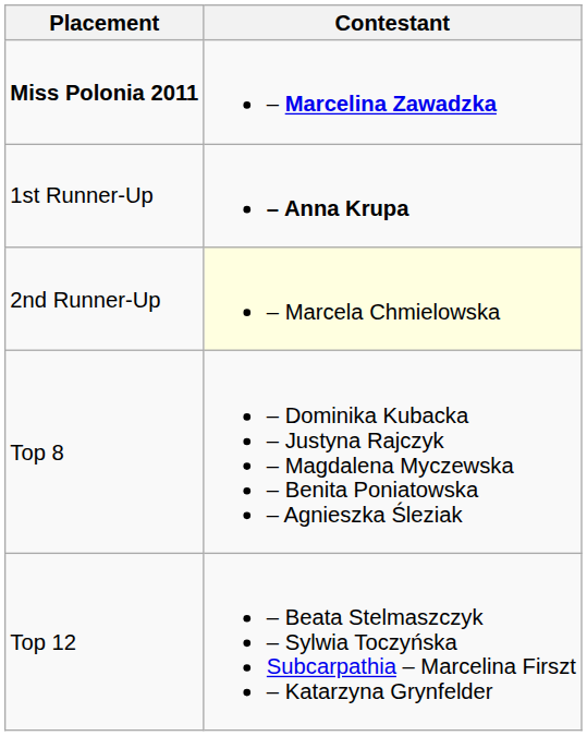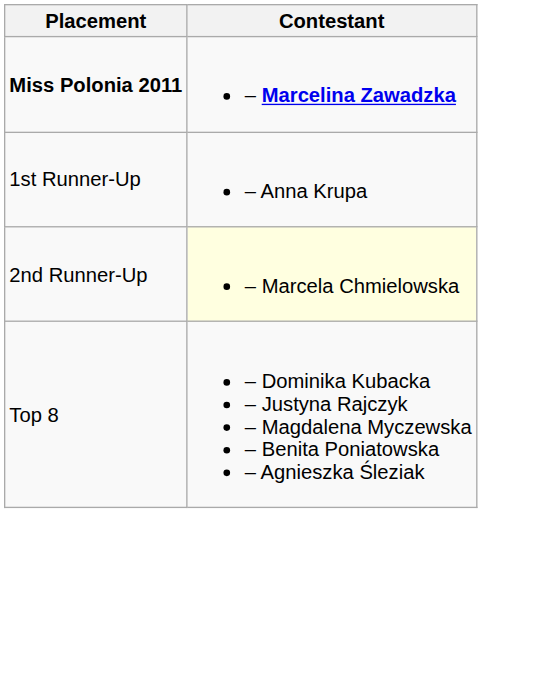1st Runner-Up | Contestant: bold -> normal
- row: Top 12 | – Beata Stelmaszczyk – Sylwia Toczyńska Subcarpathia – Marcelina Firszt – Katarzyna Grynfelder
